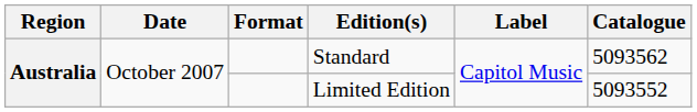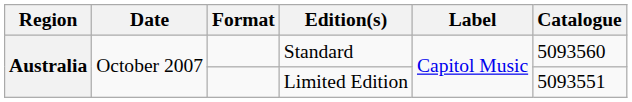Standard | Catalogue: 5093562 -> 5093560
Limited Edition | Catalogue: 5093552 -> 5093551
